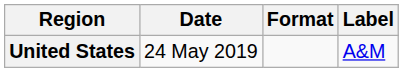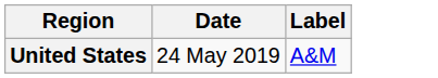- column: Format
